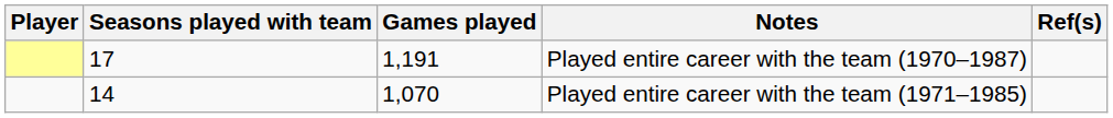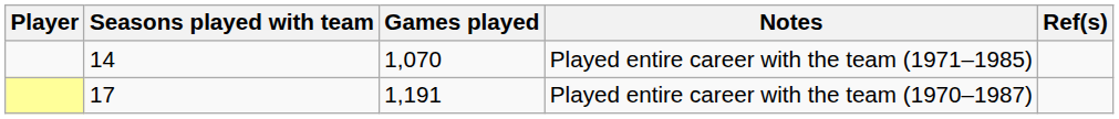rows swapped: Played entire career with the team (1970–1987) <-> Played entire career with the team (1971–1985)
